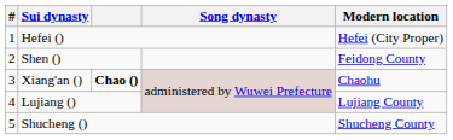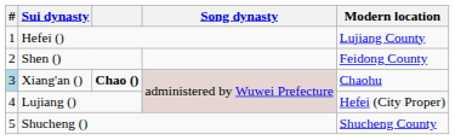Hefei () | Modern location: Hefei (City Proper) -> Lujiang County
Xiang'an () | #: no background -> lightblue background
Lujiang () | Modern location: Lujiang County -> Hefei (City Proper)
